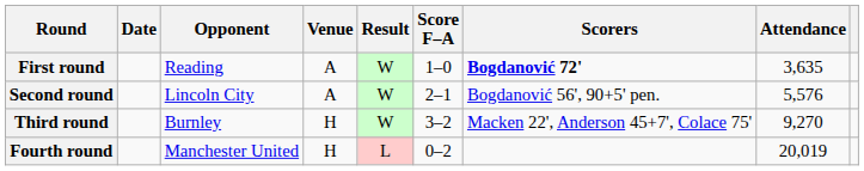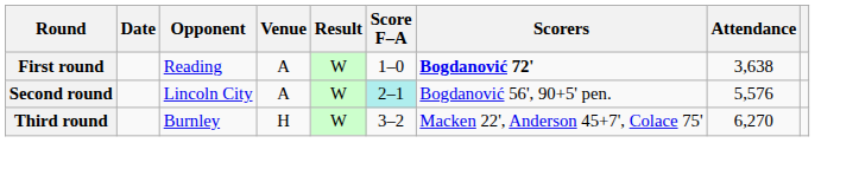First round | Attendance: 3,635 -> 3,638
Second round | Score F–A: no background -> paleturquoise background
Third round | Attendance: 9,270 -> 6,270
- row: Fourth round | Manchester United | H | L | 0–2 | 20,019
